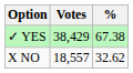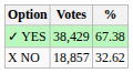X NO | Votes: 18,557 -> 18,857
